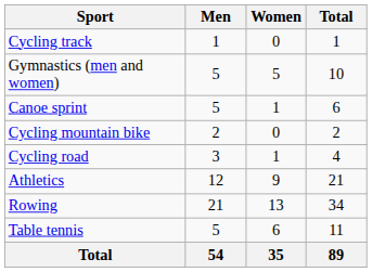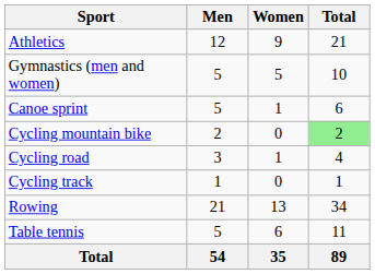rows swapped: Athletics <-> Cycling track
Cycling mountain bike | Total: no background -> lightgreen background
